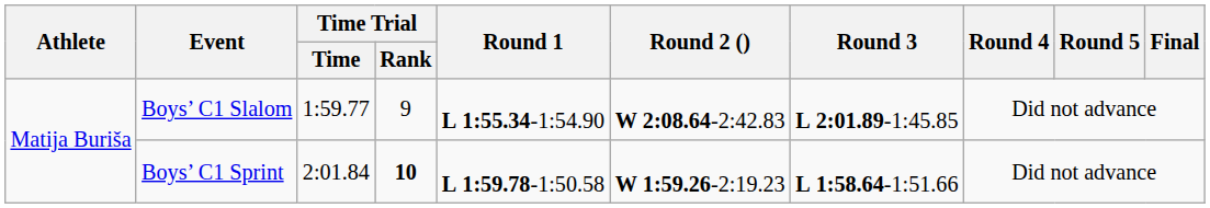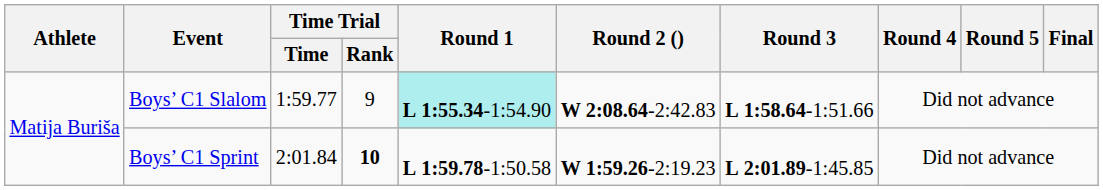Boys’ C1 Slalom | Round 1: no background -> paleturquoise background
Boys’ C1 Slalom | Round 3: L 2:01.89-1:45.85 -> L 1:58.64-1:51.66
Boys’ C1 Sprint | Round 3: L 1:58.64-1:51.66 -> L 2:01.89-1:45.85
